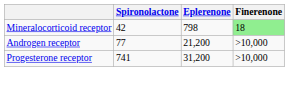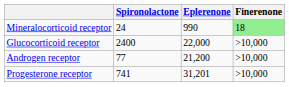Mineralocorticoid receptor | Spironolactone: 42 -> 24
Mineralocorticoid receptor | Eplerenone: 798 -> 990
+ row: Glucocorticoid receptor | 2400 | 22,000 | >10,000
Progesterone receptor | Eplerenone: 31,200 -> 31,201
